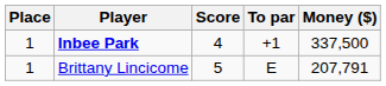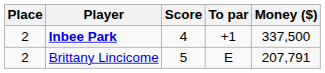Inbee Park | Place: 1 -> 2
Brittany Lincicome | Place: 1 -> 2
